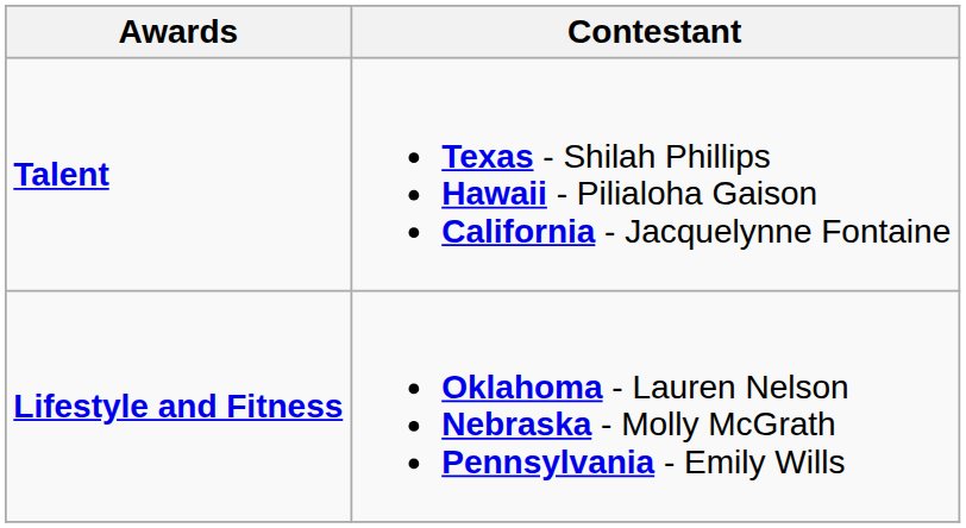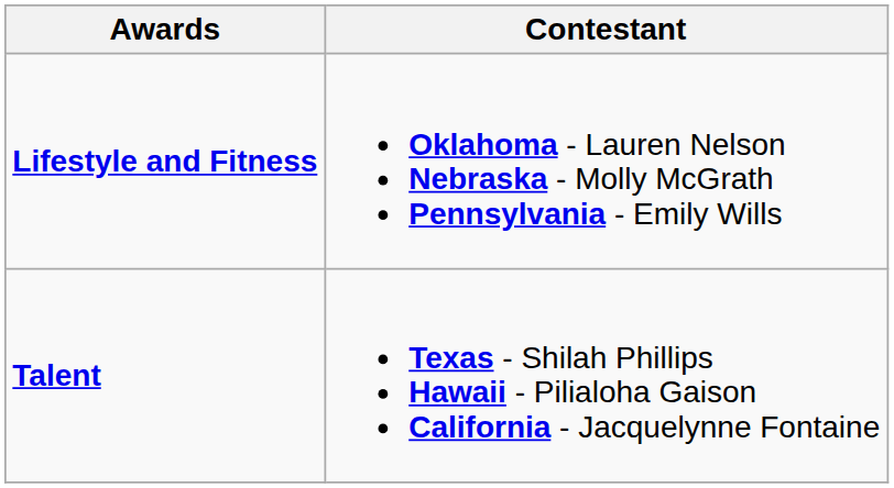rows swapped: Lifestyle and Fitness <-> Talent
